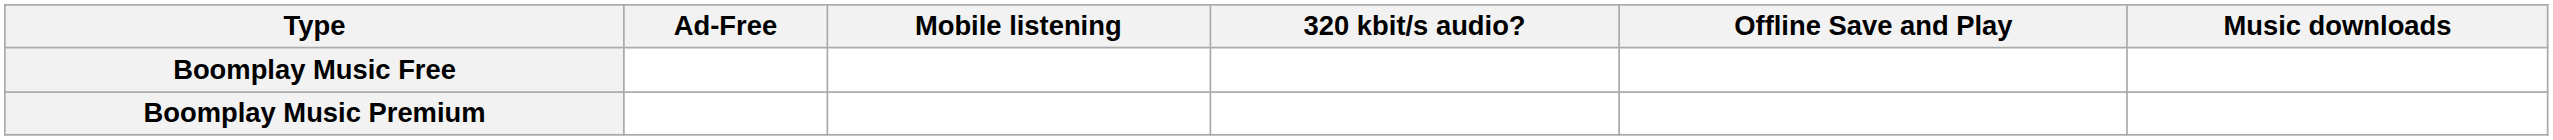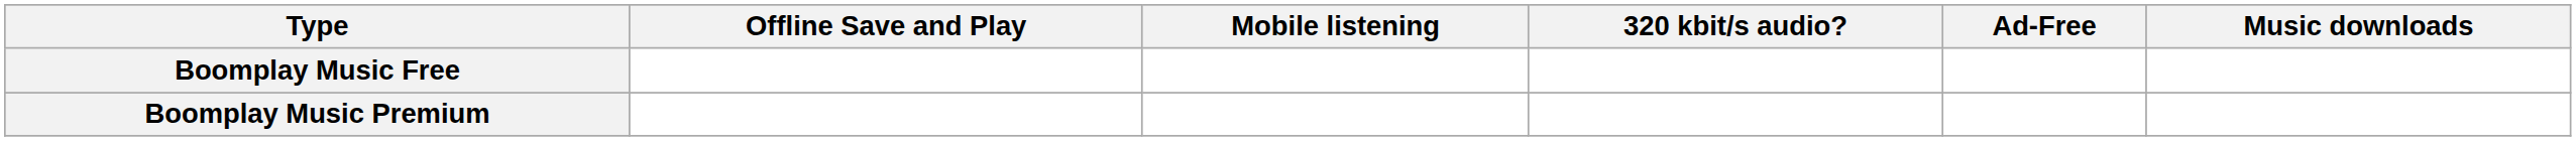columns swapped: Ad-Free <-> Offline Save and Play
